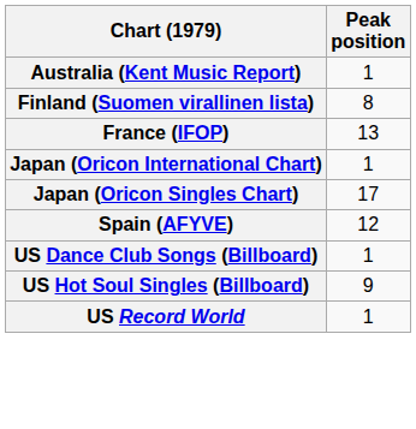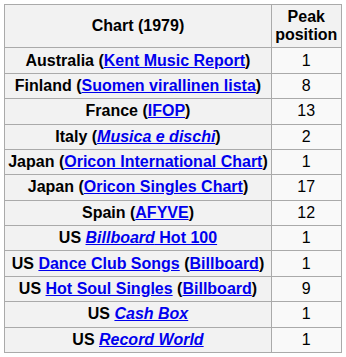+ row: Italy (Musica e dischi) | 2
+ row: US Billboard Hot 100 | 1
+ row: US Cash Box | 1
